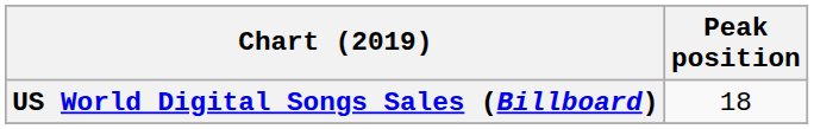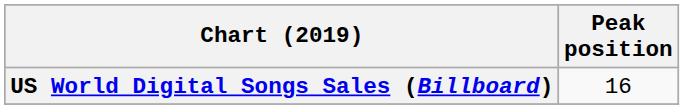US World Digital Songs Sales (Billboard) | Peak position: 18 -> 16
